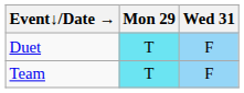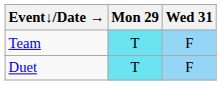rows swapped: Duet <-> Team
